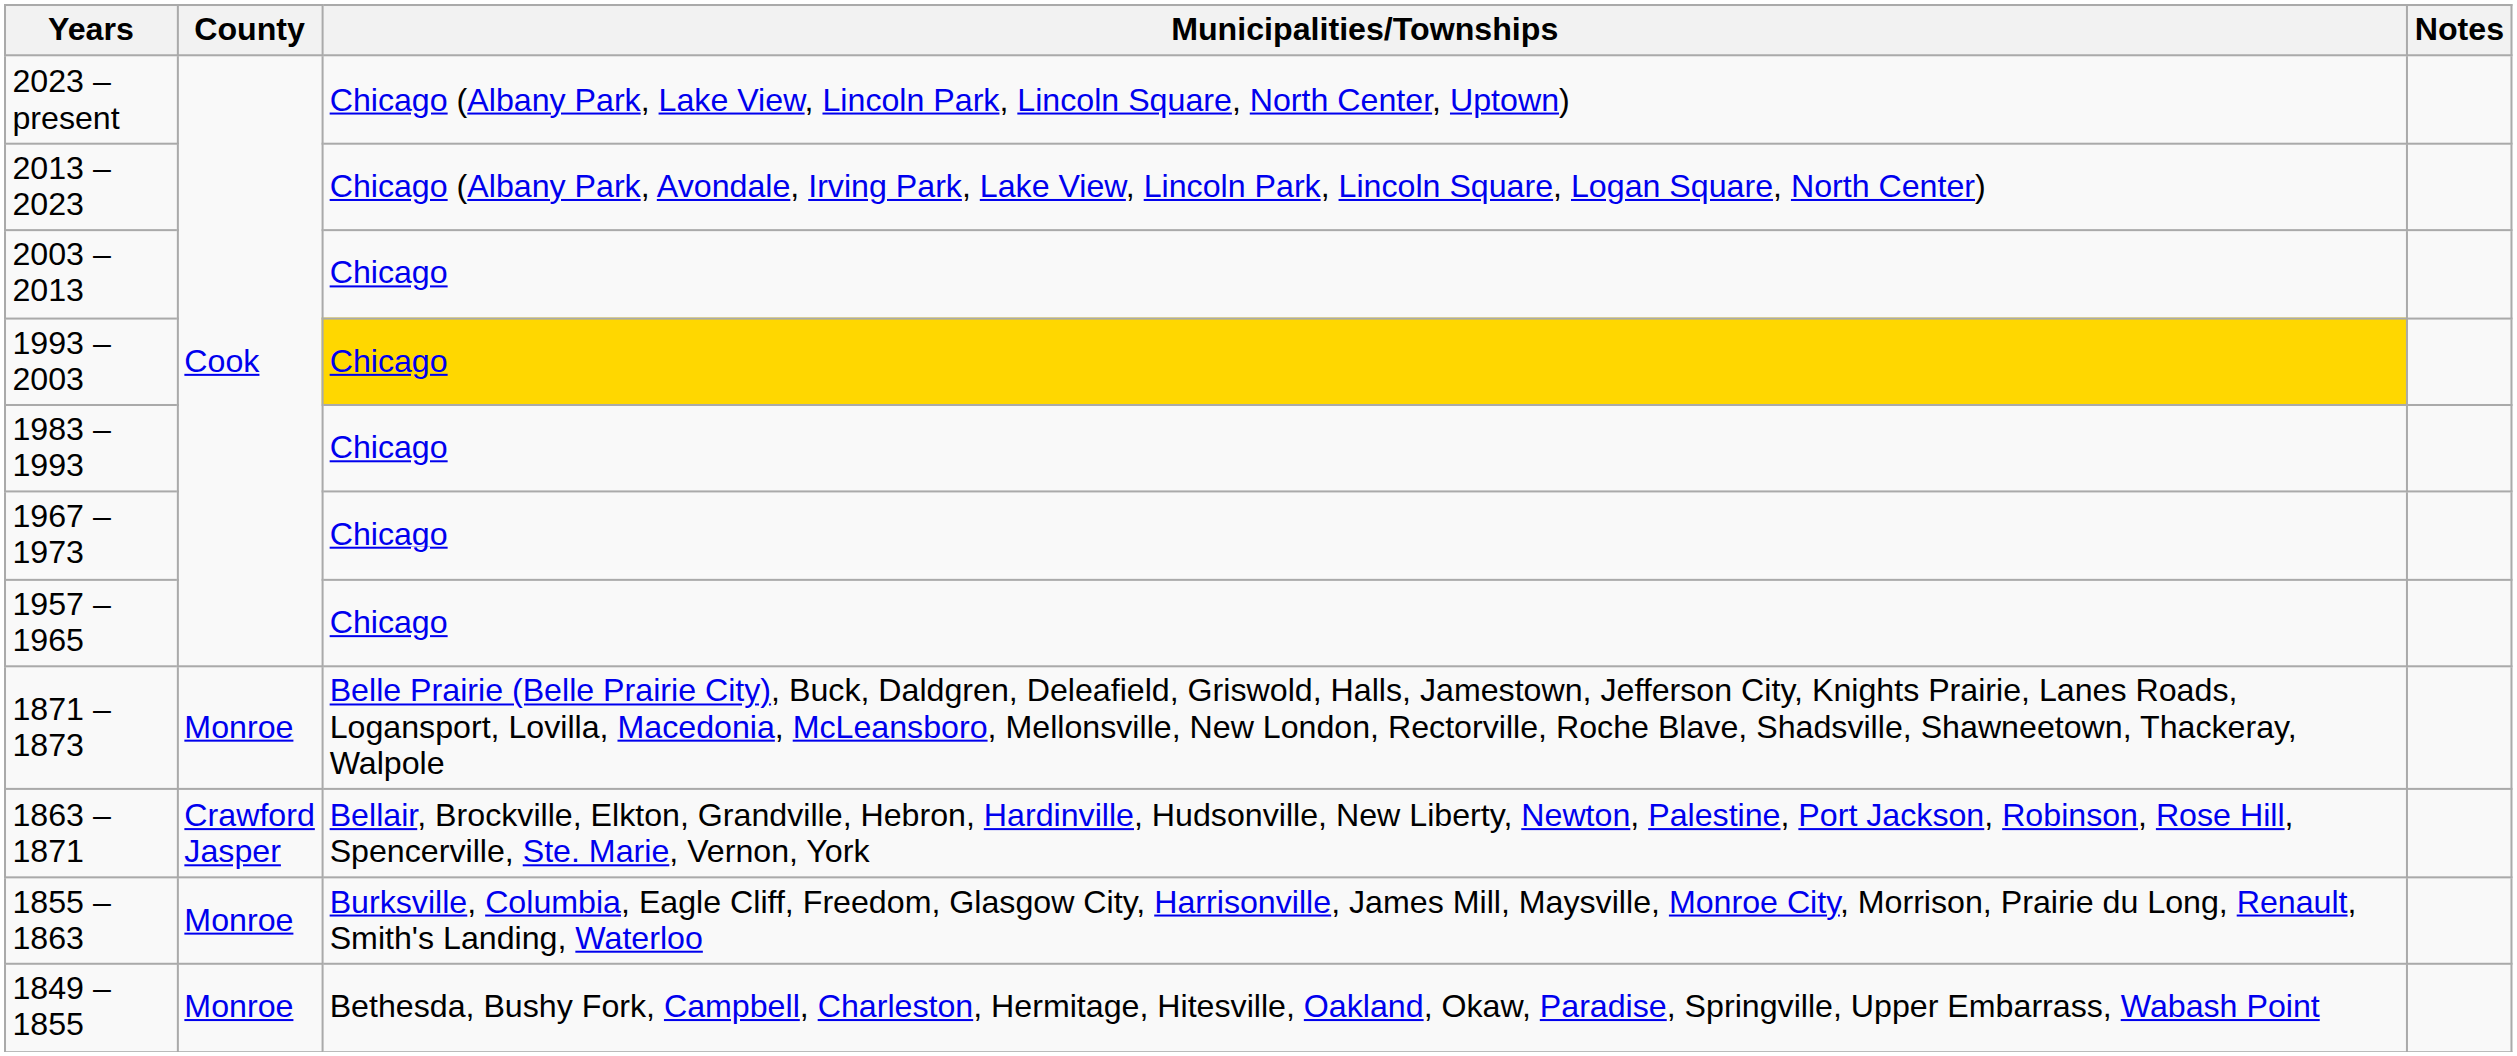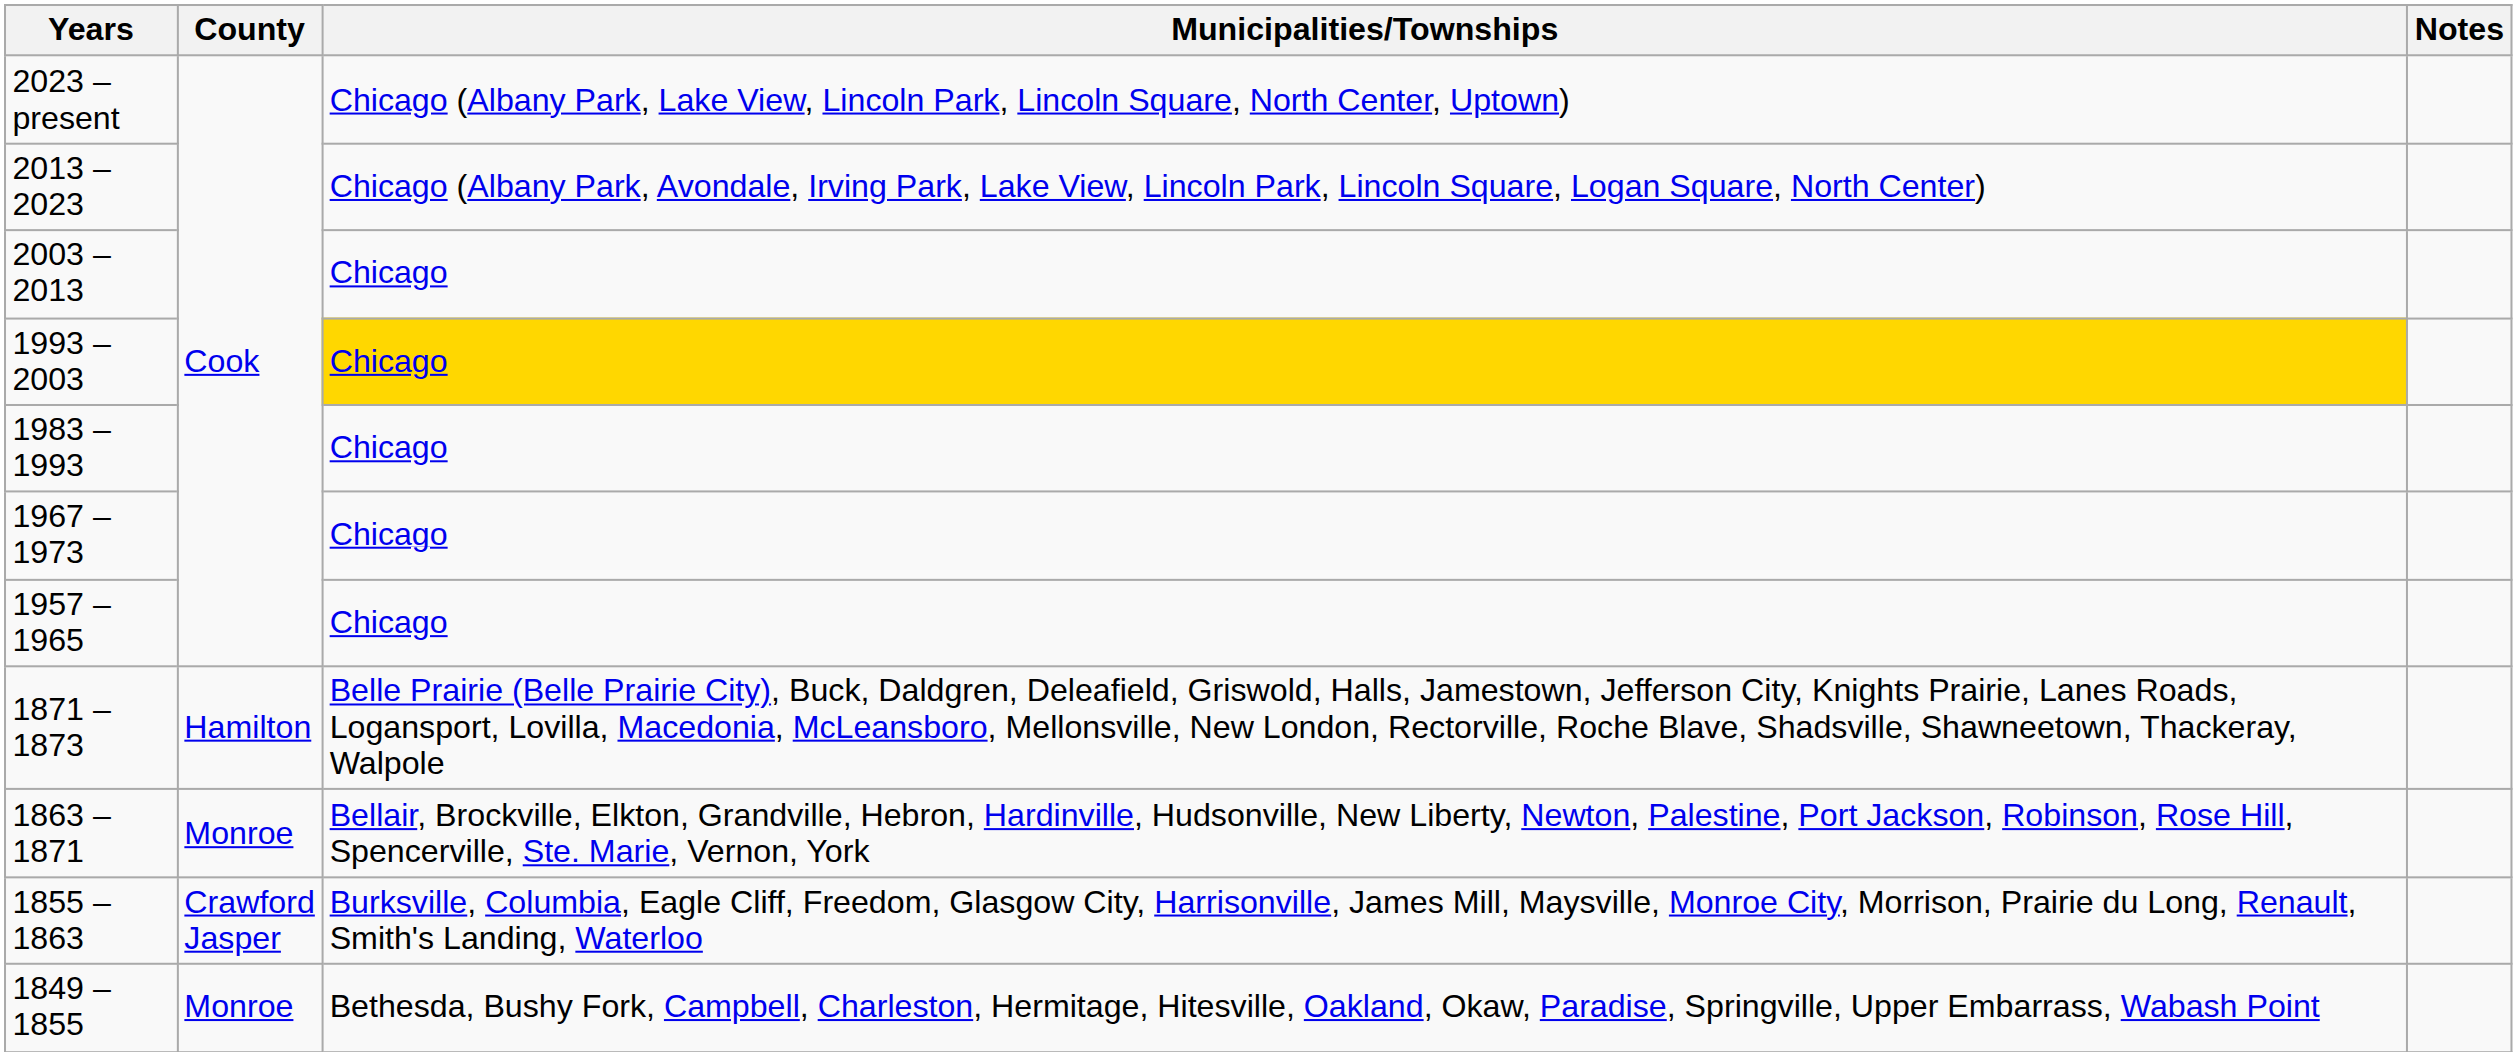1871 – 1873 | County: Monroe -> Hamilton
1863 – 1871 | County: Crawford Jasper -> Monroe
1855 – 1863 | County: Monroe -> Crawford Jasper
